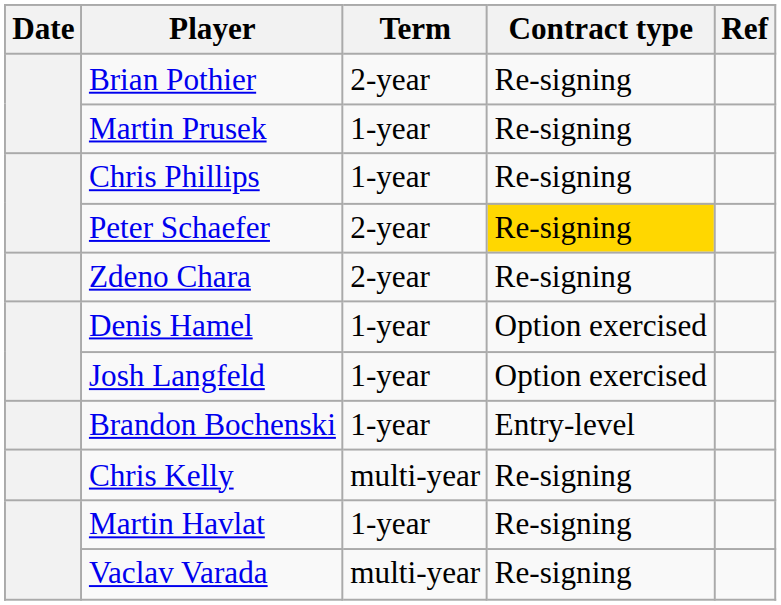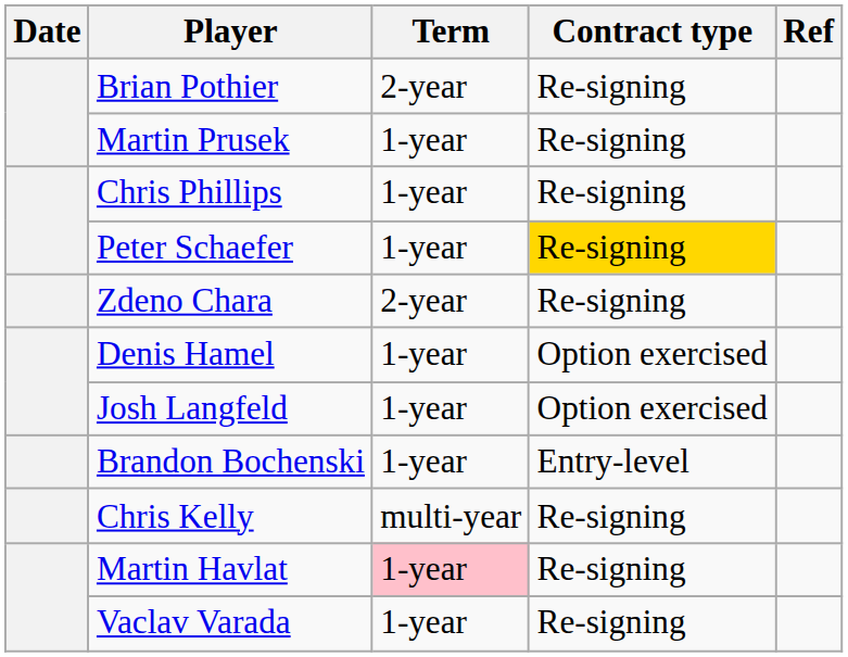Peter Schaefer | Term: 2-year -> 1-year
Martin Havlat | Term: no background -> pink background
Vaclav Varada | Term: multi-year -> 1-year
